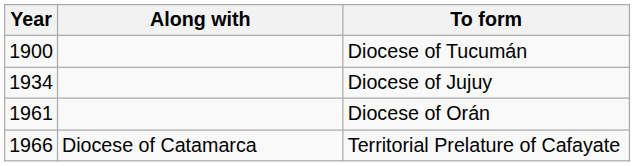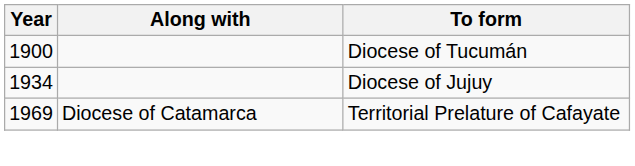- row: 1961 | Diocese of Orán
Territorial Prelature of Cafayate | Year: 1966 -> 1969
